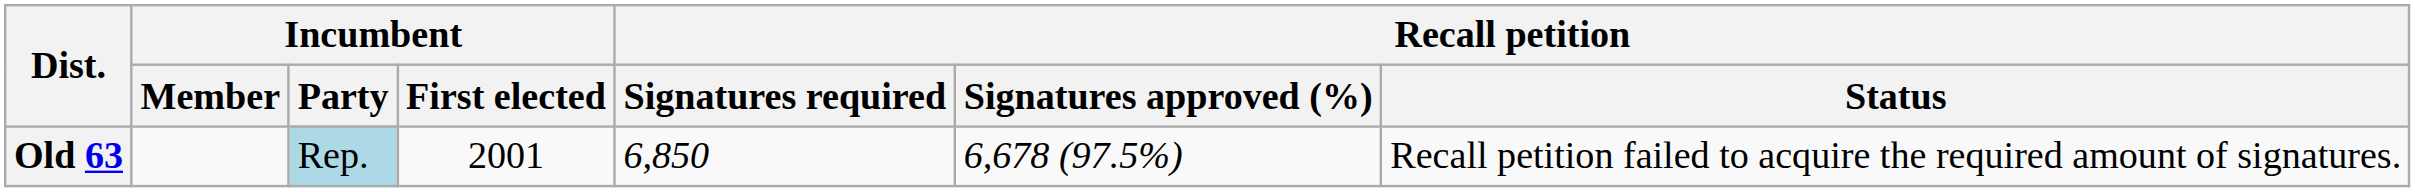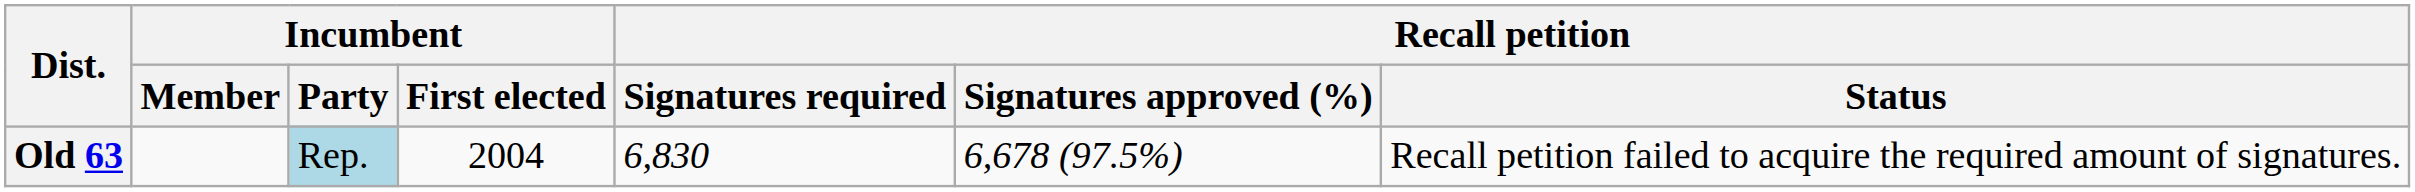Old 63 | Incumbent / First elected: 2001 -> 2004
Old 63 | Recall petition / Signatures required: 6,850 -> 6,830
